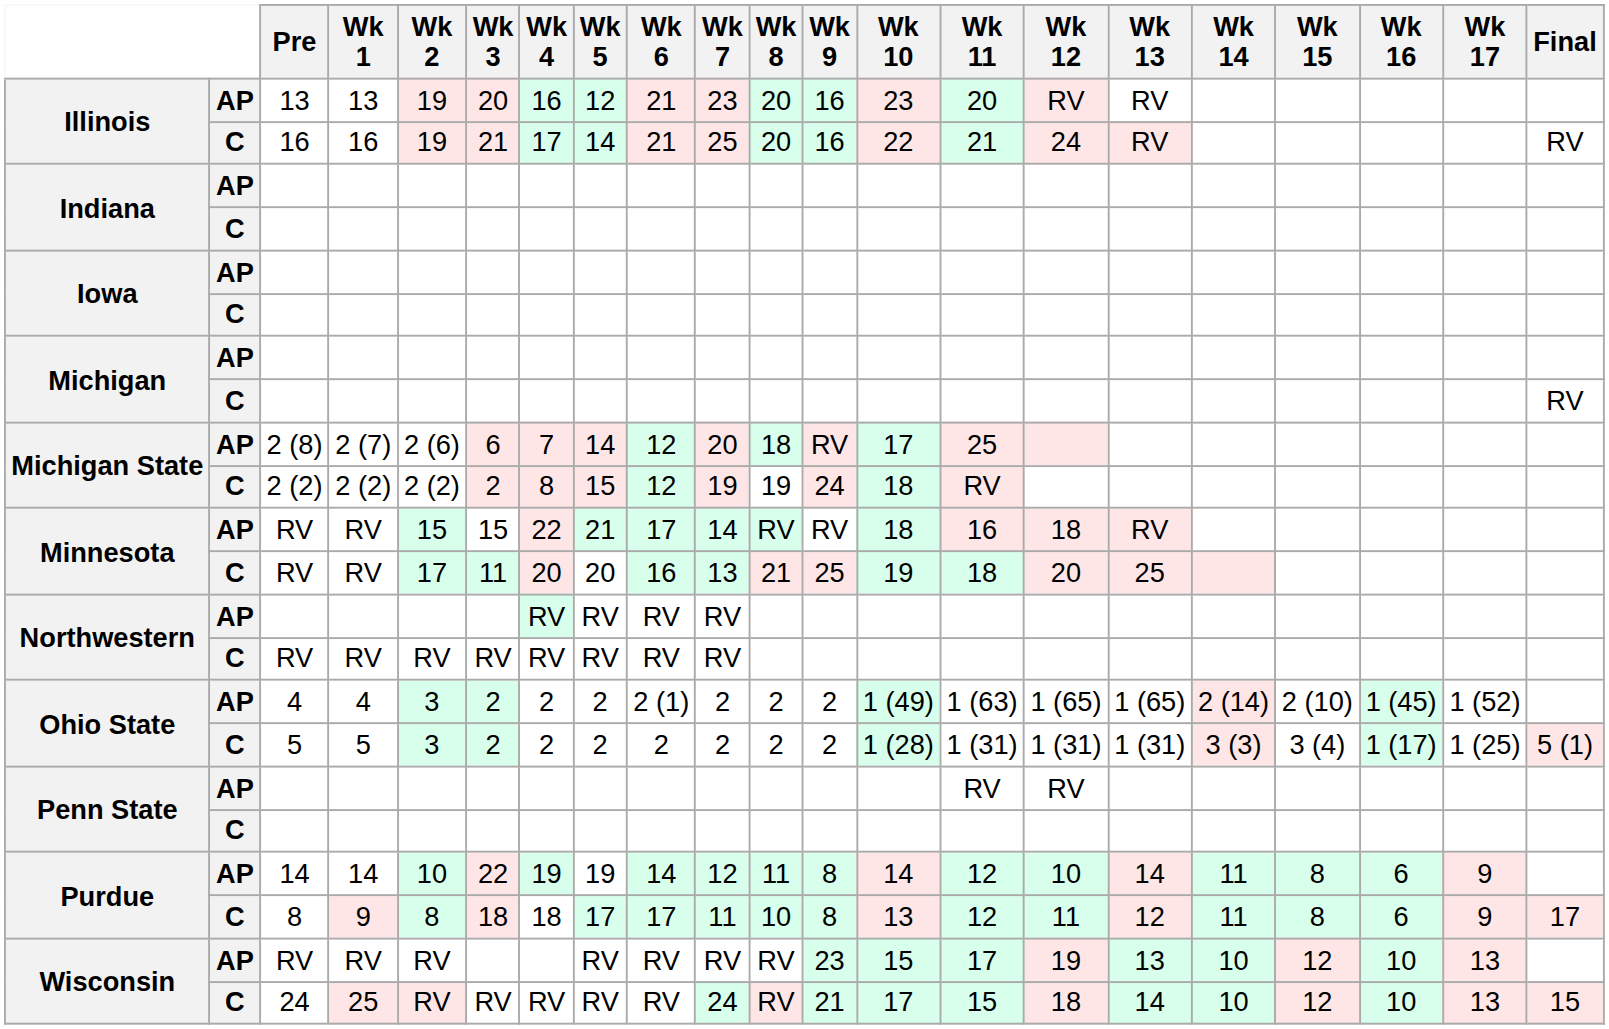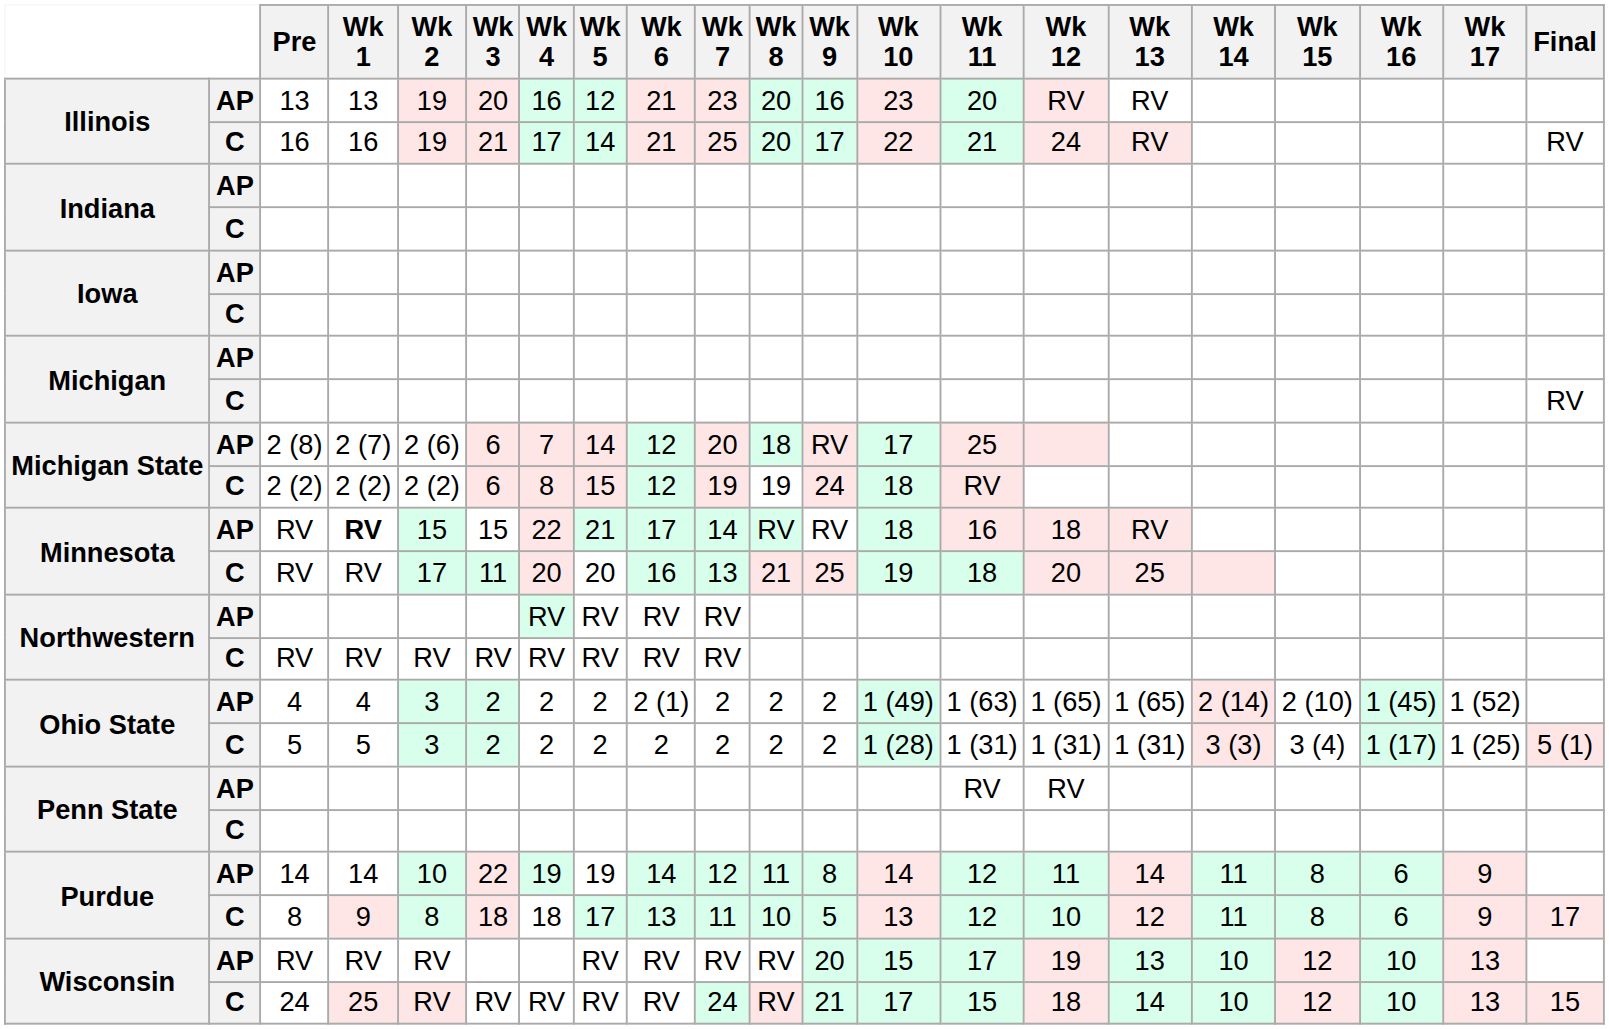Illinois / C | Wk 9: 16 -> 17
Michigan State / C | Wk 3: 2 -> 6
Minnesota / AP | Wk 1: normal -> bold
Purdue / AP | Wk 12: 10 -> 11
Purdue / C | Wk 6: 17 -> 13
Purdue / C | Wk 9: 8 -> 5
Purdue / C | Wk 12: 11 -> 10
Wisconsin / AP | Wk 9: 23 -> 20
